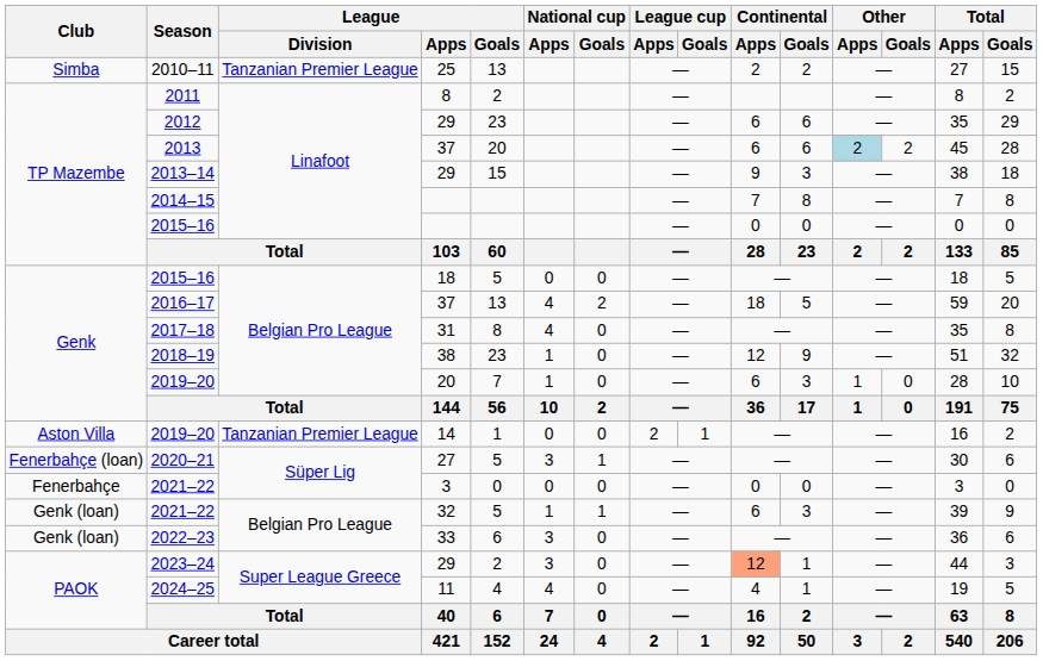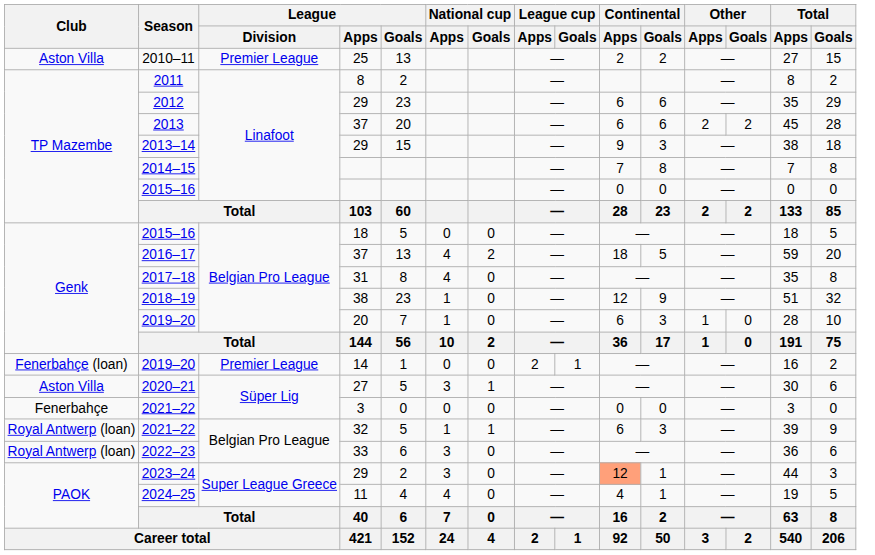2010–11 | Club: Simba -> Aston Villa
2010–11 | League / Division: Tanzanian Premier League -> Premier League
2013 | Other / Apps: lightblue background -> no background
2019–20 / 14 | Club: Aston Villa -> Fenerbahçe (loan)
2019–20 / 14 | League / Division: Tanzanian Premier League -> Premier League
2020–21 | Club: Fenerbahçe (loan) -> Aston Villa
2021–22 / 32 | Club: Genk (loan) -> Royal Antwerp (loan)
2022–23 | Club: Genk (loan) -> Royal Antwerp (loan)
